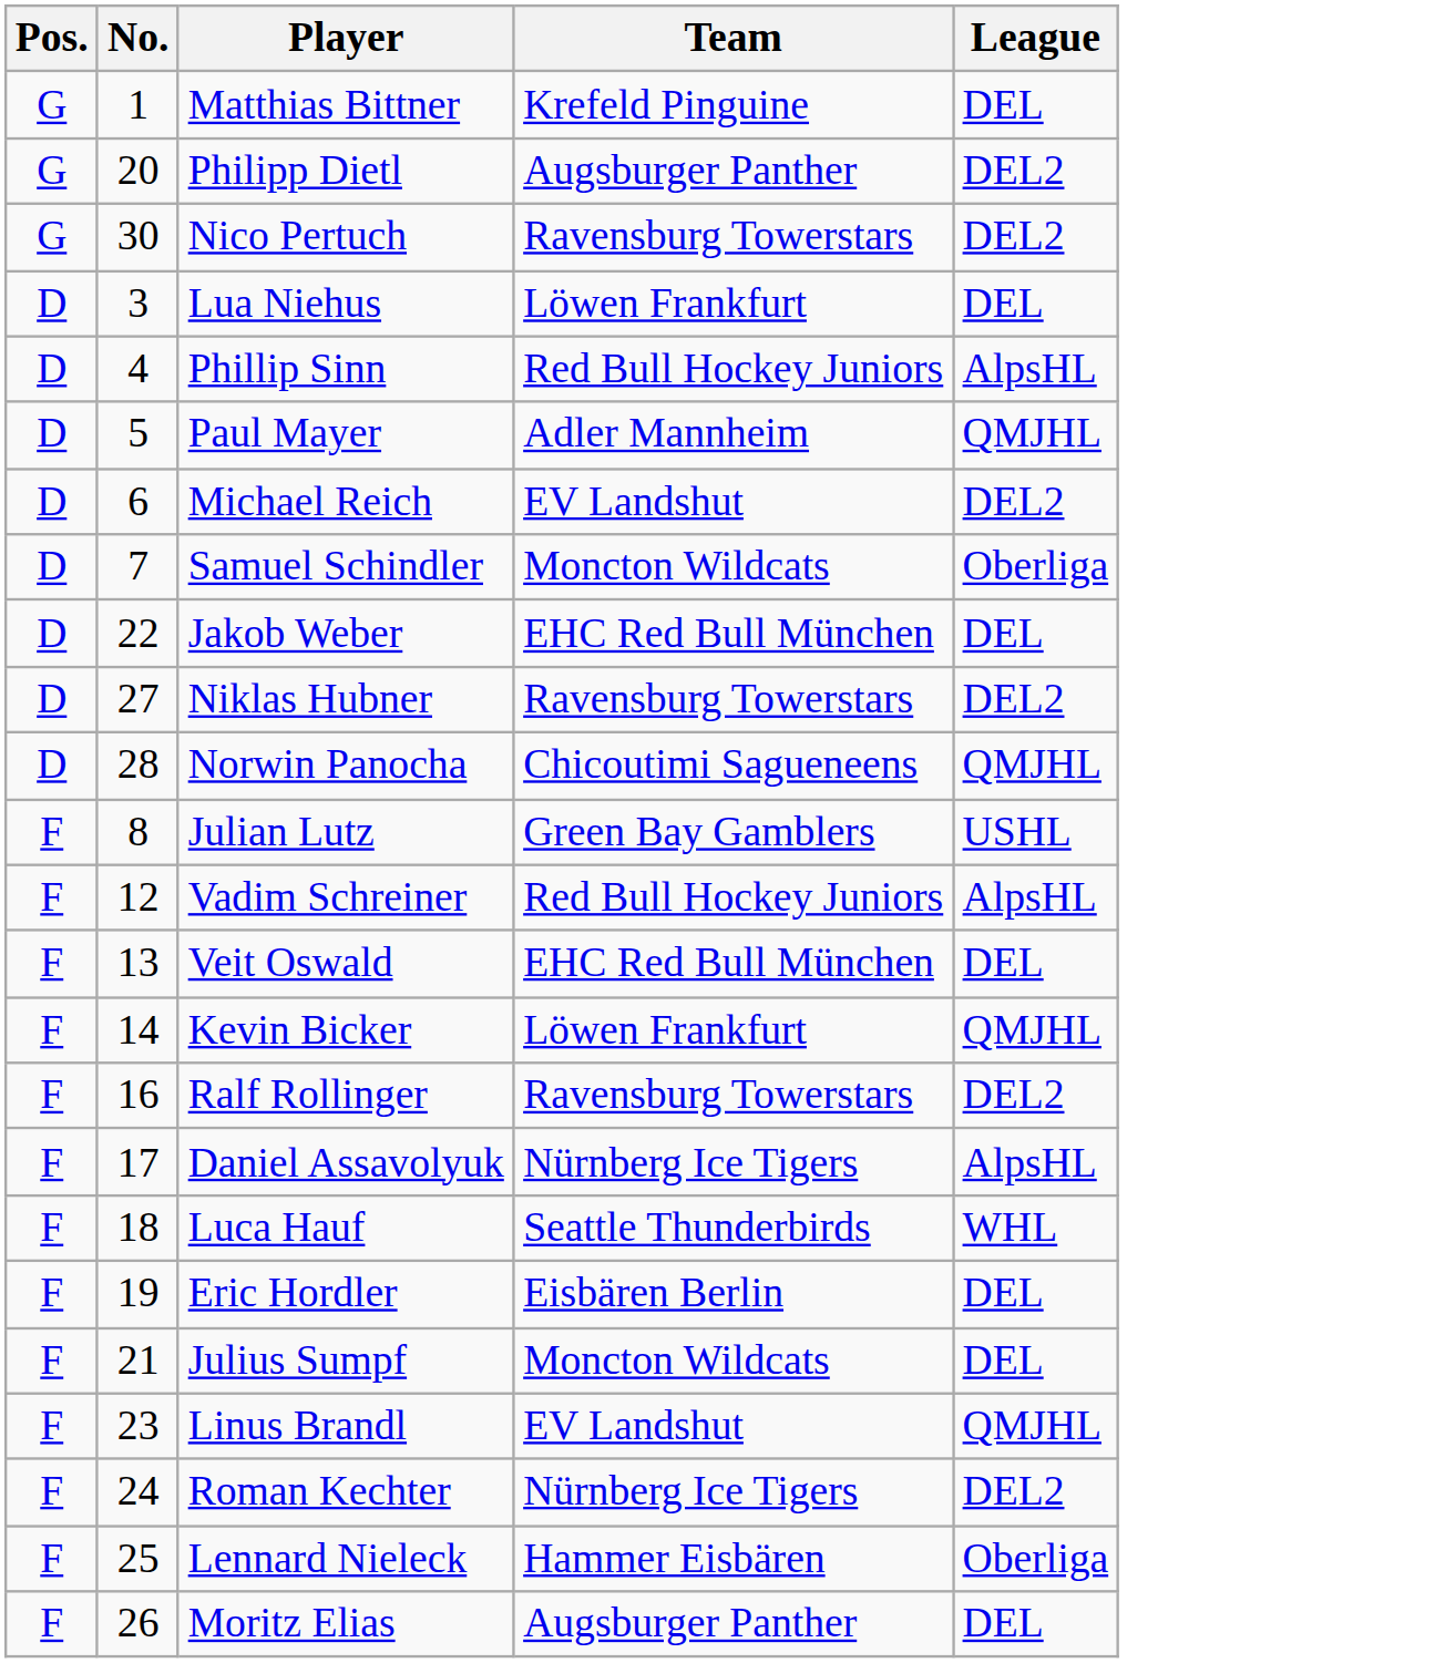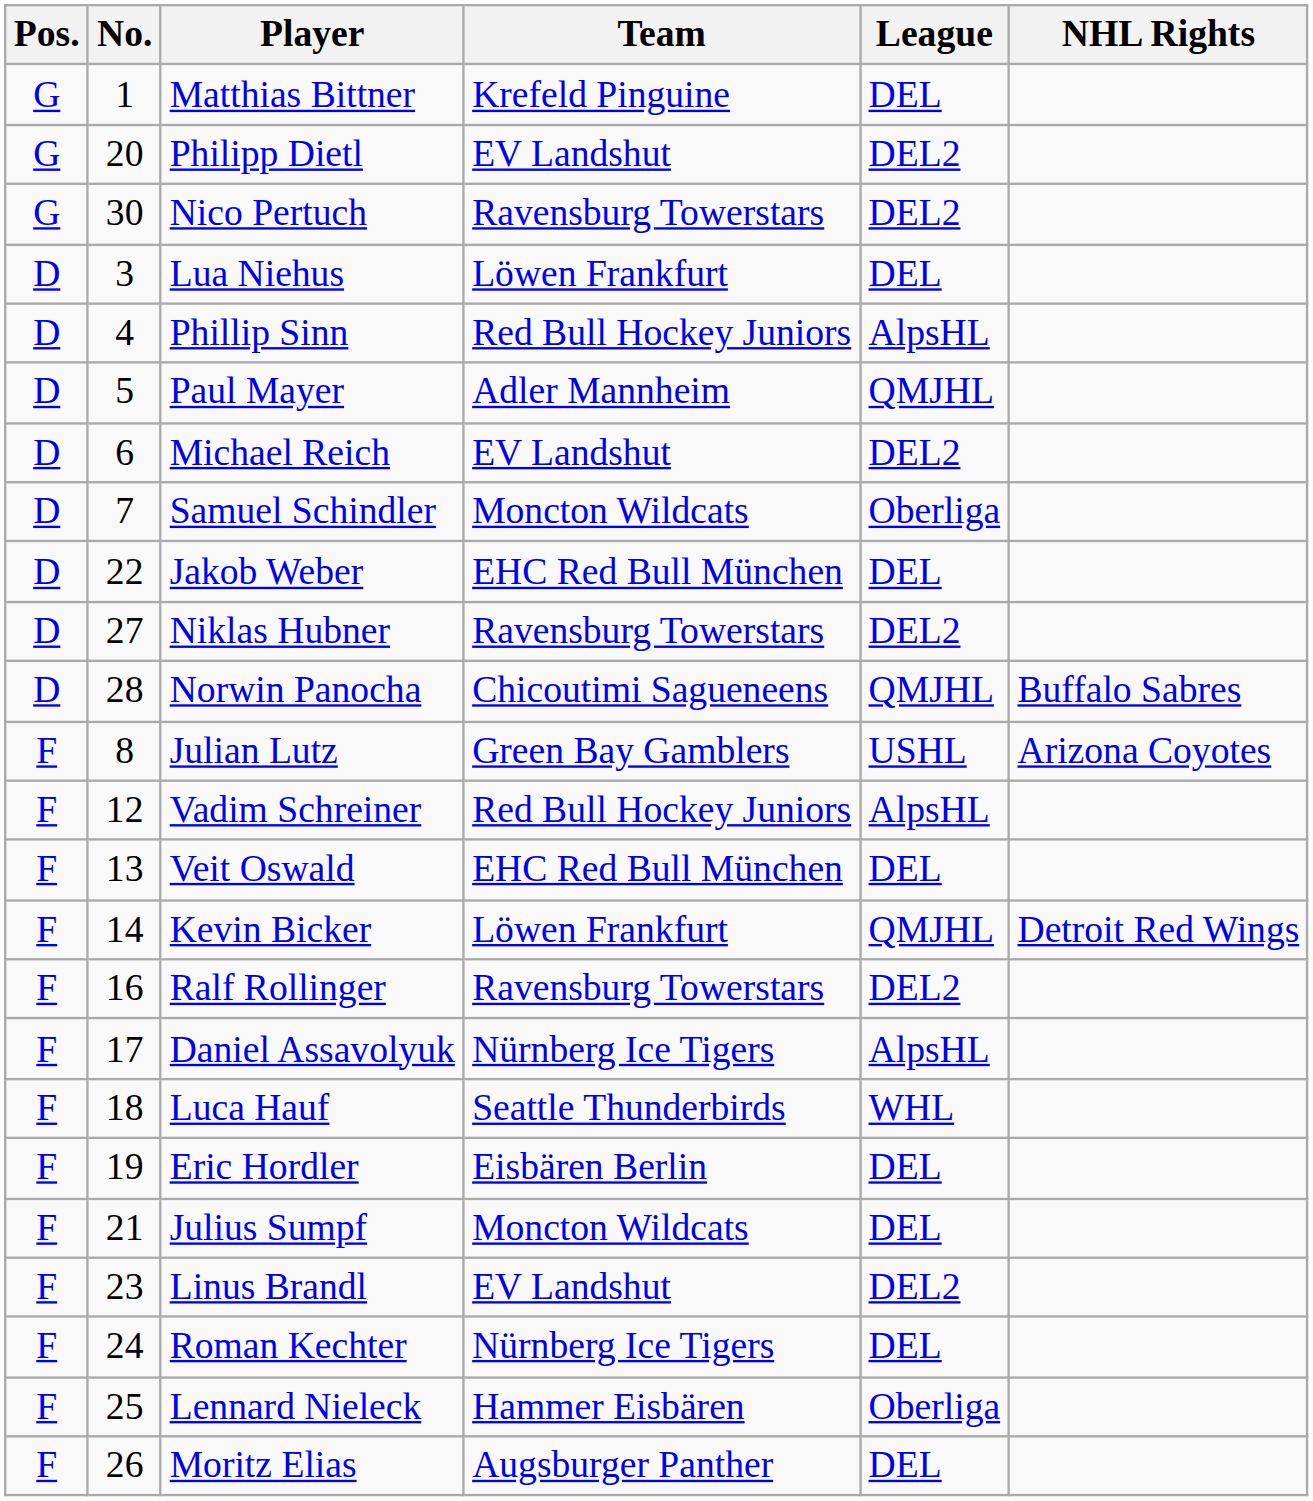+ column: NHL Rights | Buffalo Sabres | Arizona Coyotes | Detroit Red Wings
Philipp Dietl | Team: Augsburger Panther -> EV Landshut
Linus Brandl | League: QMJHL -> DEL2
Roman Kechter | League: DEL2 -> DEL
